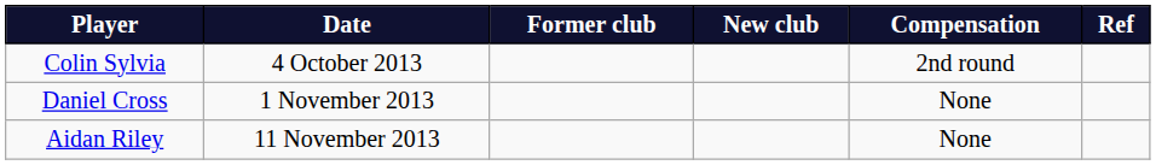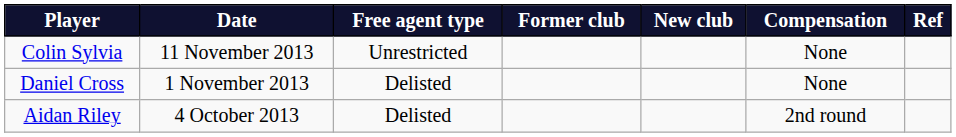+ column: Free agent type | Unrestricted | Delisted | Delisted
Colin Sylvia | Date: 4 October 2013 -> 11 November 2013
Colin Sylvia | Compensation: 2nd round -> None
Aidan Riley | Date: 11 November 2013 -> 4 October 2013
Aidan Riley | Compensation: None -> 2nd round
